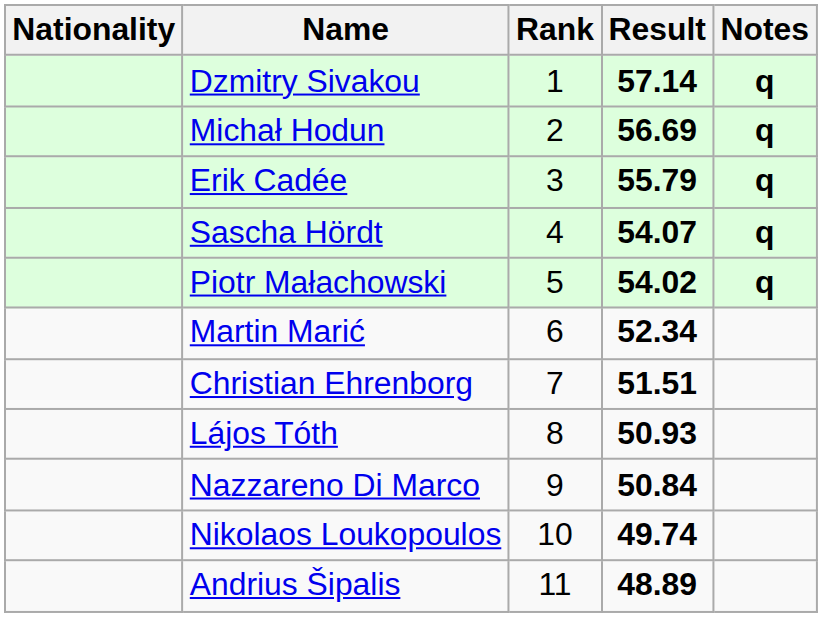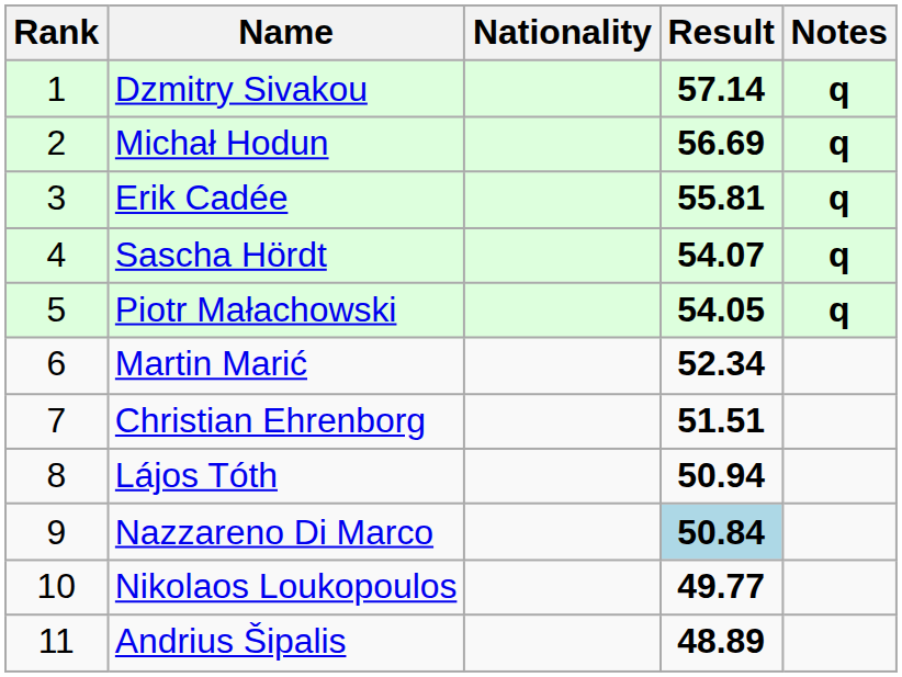columns swapped: Rank <-> Nationality
Erik Cadée | Result: 55.79 -> 55.81
Piotr Małachowski | Result: 54.02 -> 54.05
Lájos Tóth | Result: 50.93 -> 50.94
Nazzareno Di Marco | Result: no background -> lightblue background
Nikolaos Loukopoulos | Result: 49.74 -> 49.77
